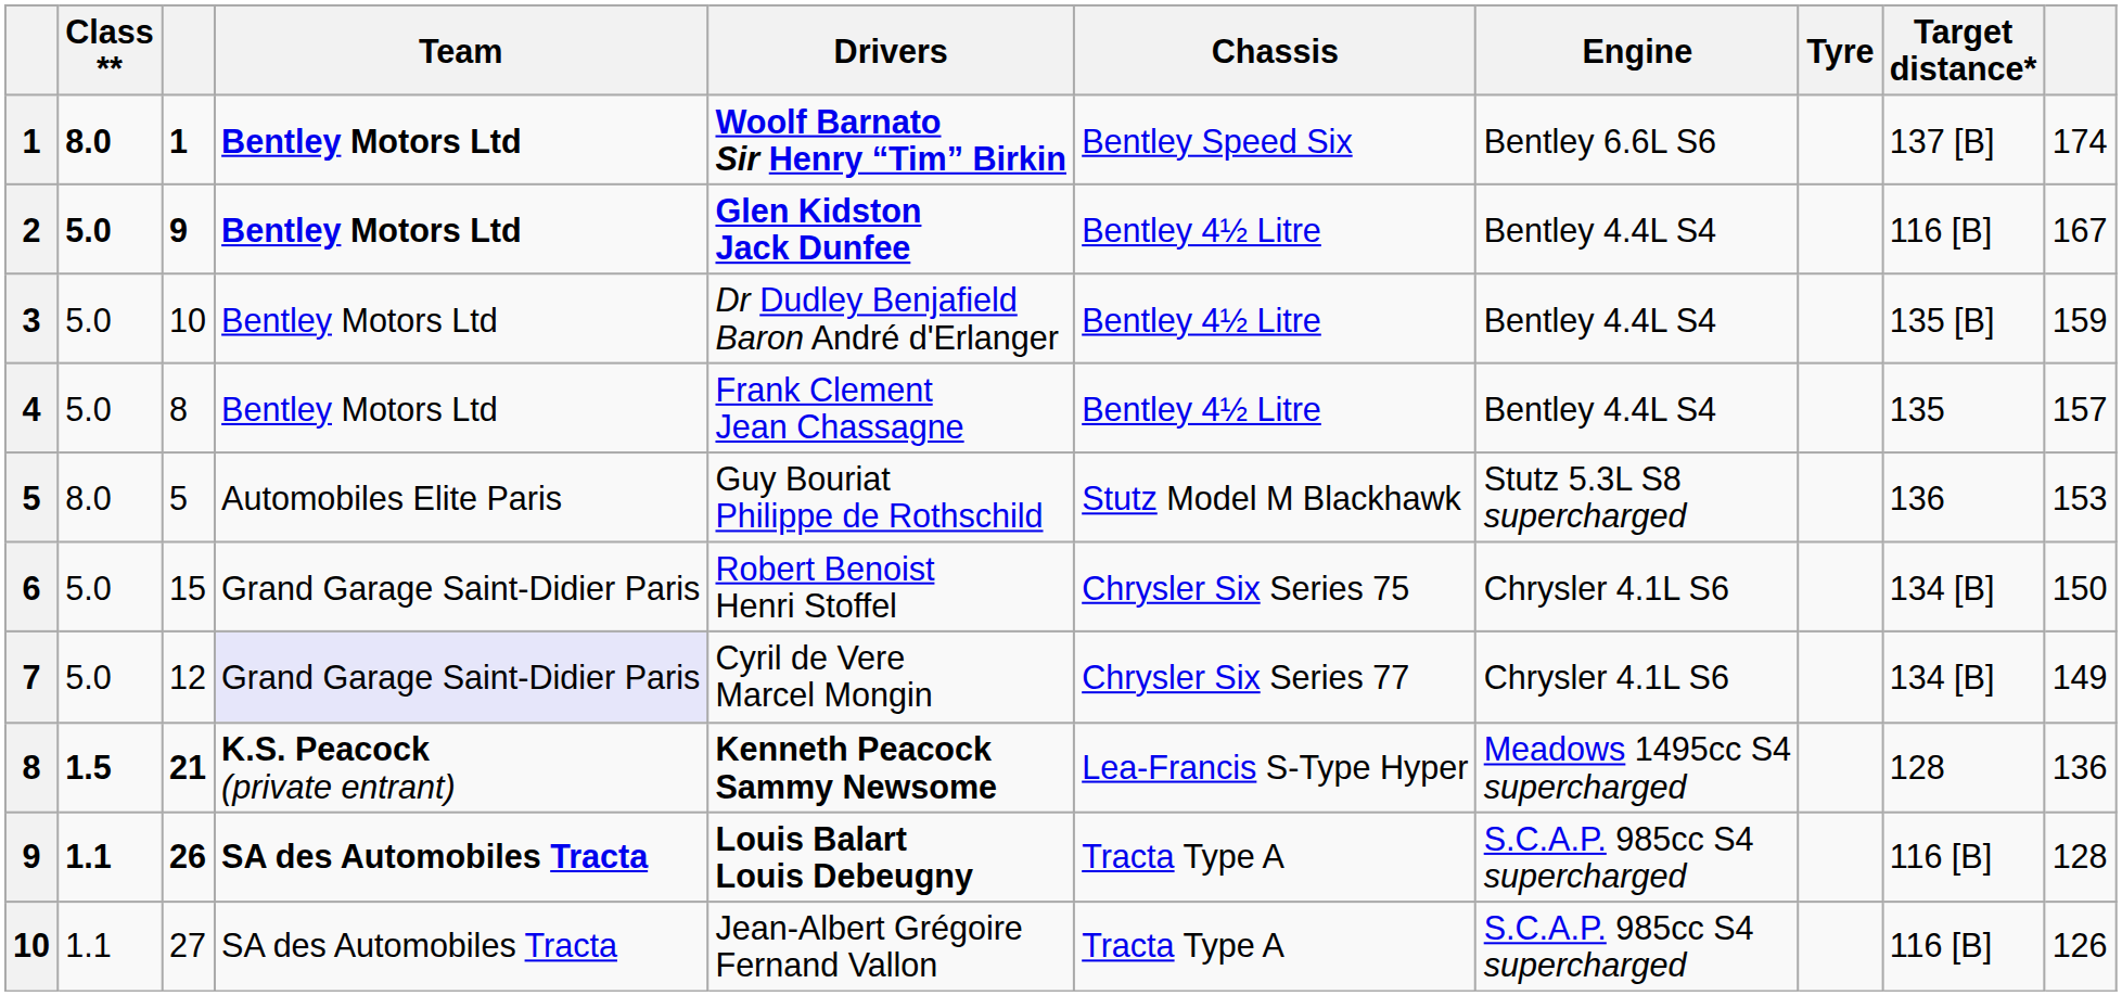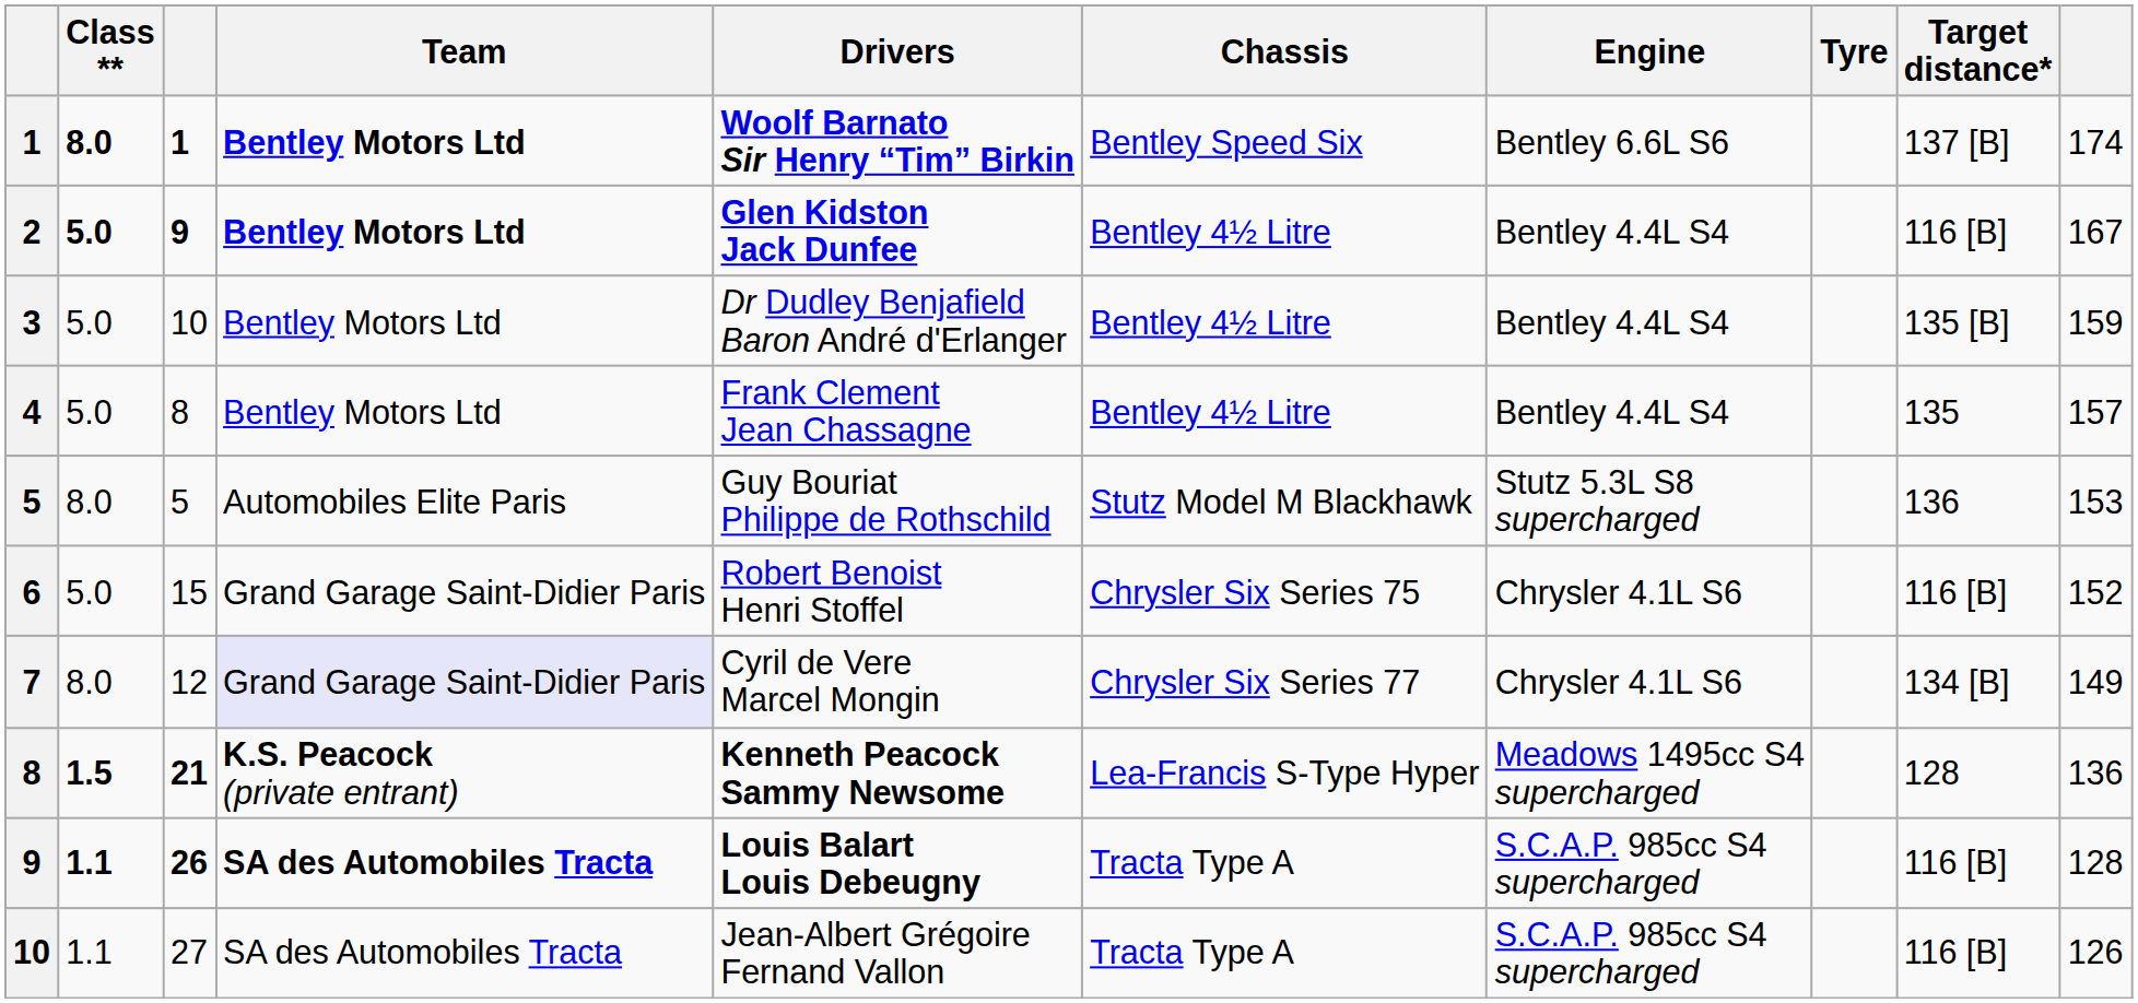6 | Target distance*: 134 [B] -> 116 [B]
6 | column 10: 150 -> 152
7 | Class **: 5.0 -> 8.0
